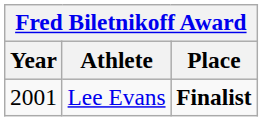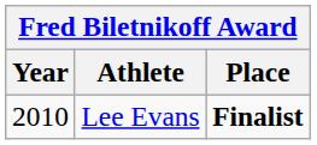Lee Evans | Year: 2001 -> 2010
